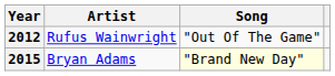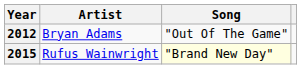2012 | Artist: Rufus Wainwright -> Bryan Adams
2015 | Artist: Bryan Adams -> Rufus Wainwright
